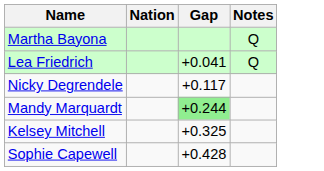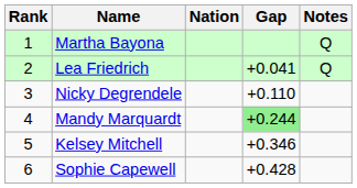+ column: Rank | 1 | 2 | 3 | 4 | 5 | 6
Nicky Degrendele | Gap: +0.117 -> +0.110
Kelsey Mitchell | Gap: +0.325 -> +0.346
